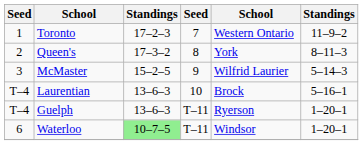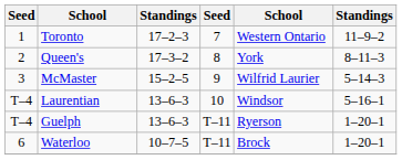Laurentian | column 5: Brock -> Windsor
Waterloo | column 3: lightgreen background -> no background
Waterloo | column 5: Windsor -> Brock
